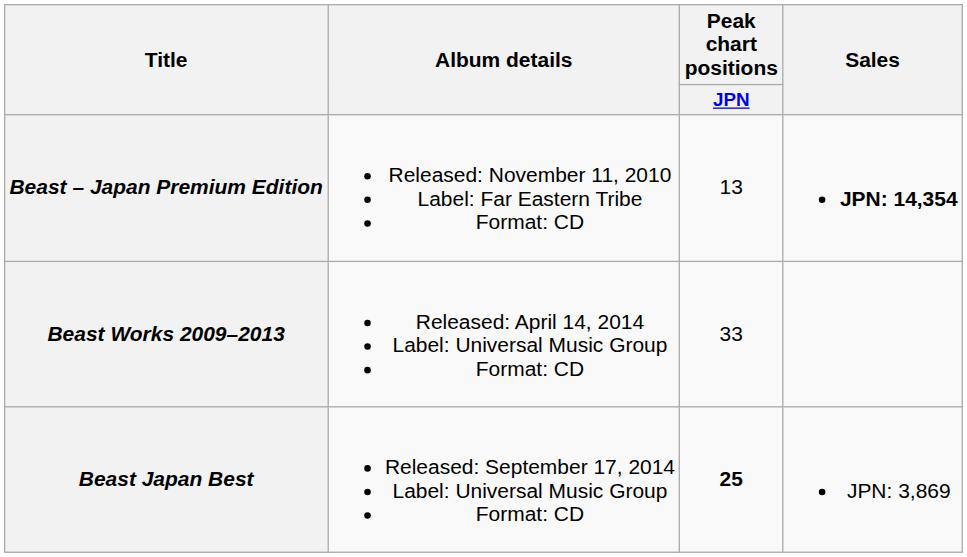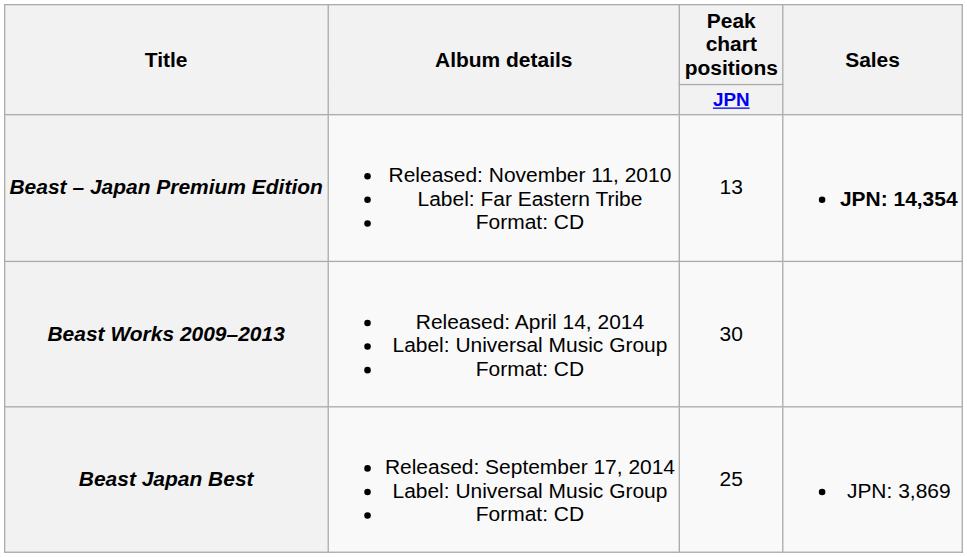Beast Works 2009–2013 | Peak chart positions / JPN: 33 -> 30
Beast Japan Best | Peak chart positions / JPN: bold -> normal
